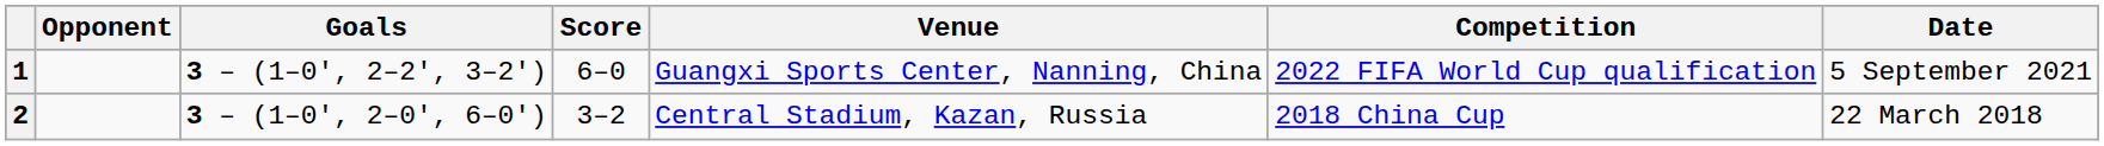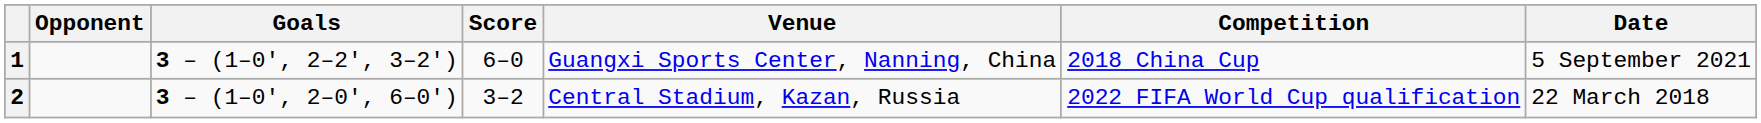1 | Competition: 2022 FIFA World Cup qualification -> 2018 China Cup
2 | Competition: 2018 China Cup -> 2022 FIFA World Cup qualification
